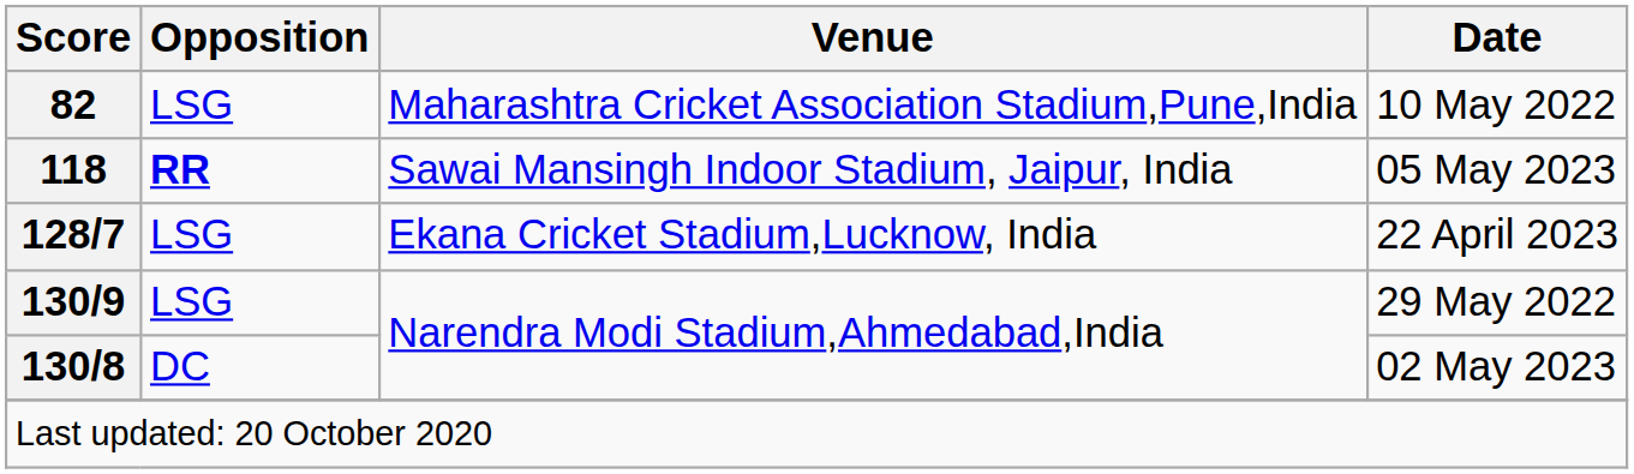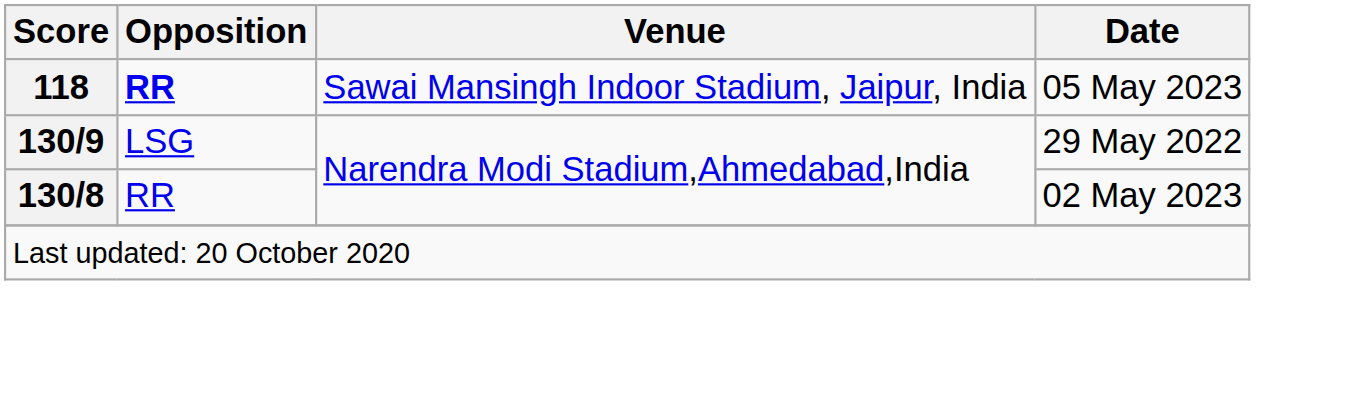- row: 82 | LSG | Maharashtra Cricket Association Stadium,Pune,India | 10 May 2022
- row: 128/7 | LSG | Ekana Cricket Stadium,Lucknow, India | 22 April 2023
02 May 2023 | Opposition: DC -> RR
